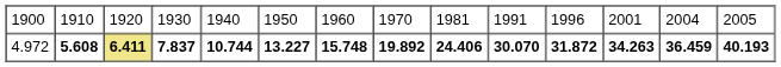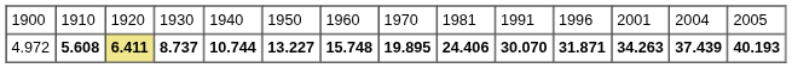4.972 | column 4: 7.837 -> 8.737
4.972 | column 8: 19.892 -> 19.895
4.972 | column 11: 31.872 -> 31.871
4.972 | column 13: 36.459 -> 37.439
